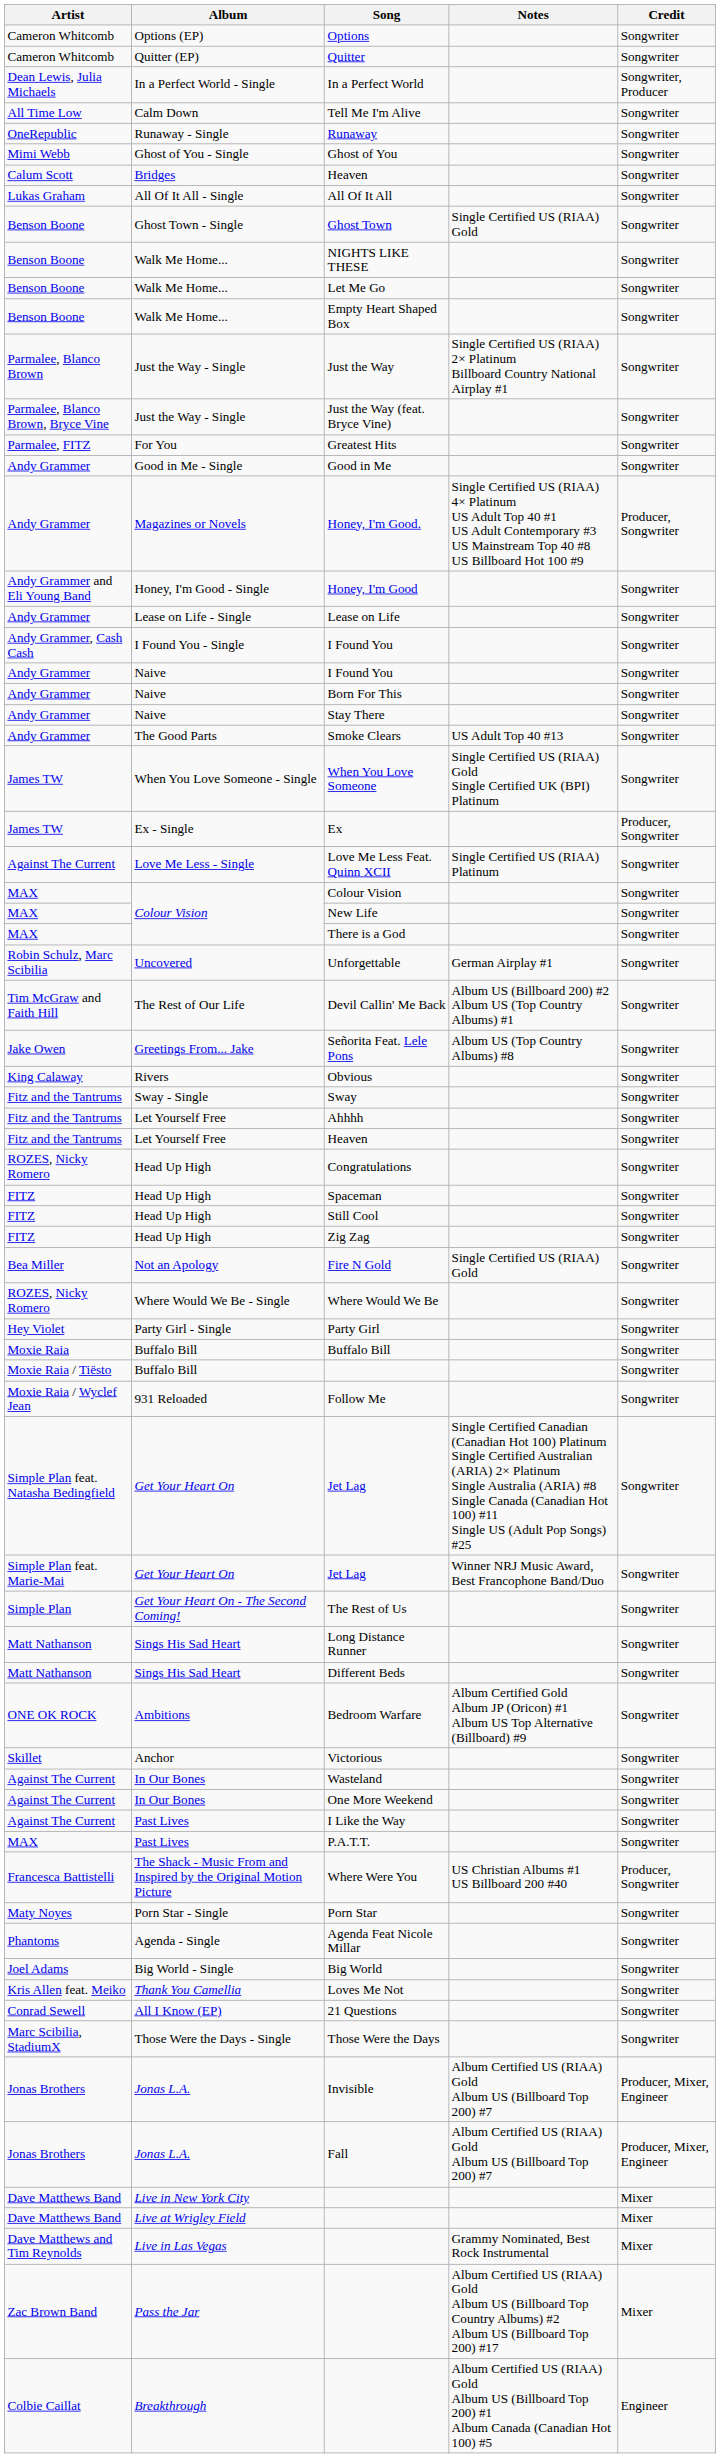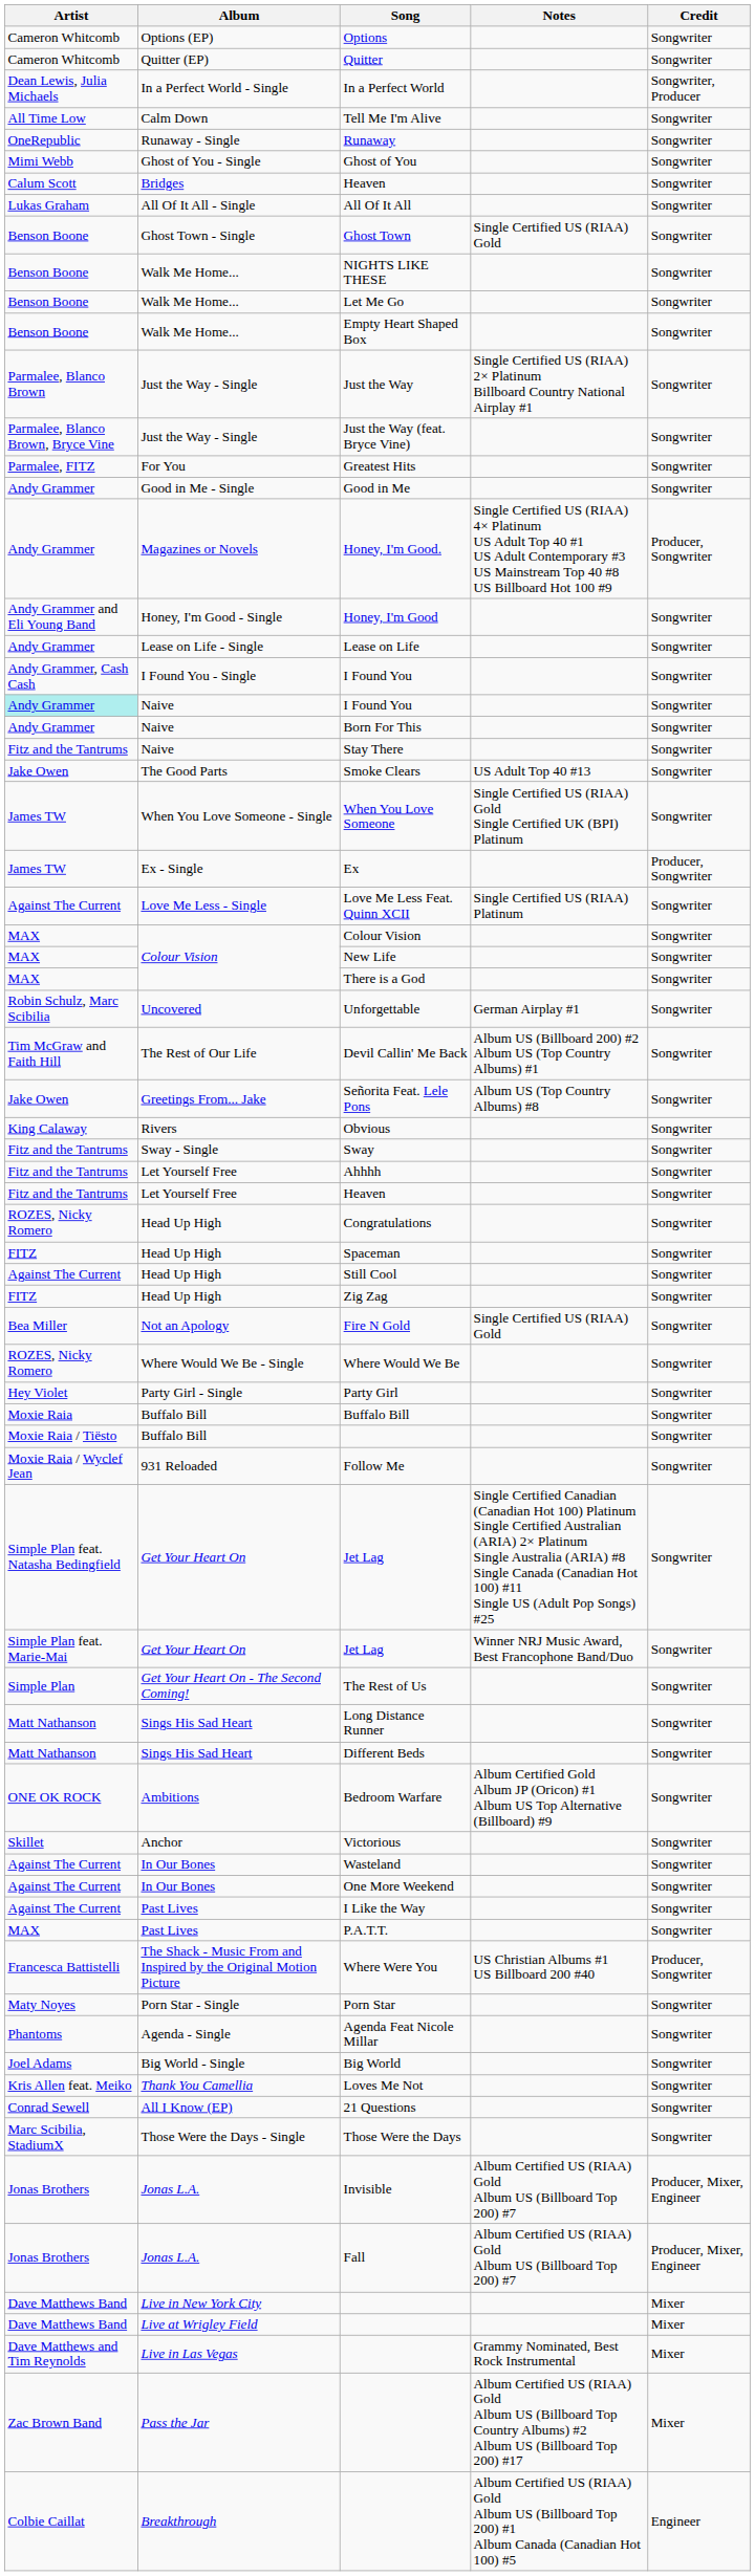Naive / I Found You | Artist: no background -> paleturquoise background
Stay There | Artist: Andy Grammer -> Fitz and the Tantrums
Smoke Clears | Artist: Andy Grammer -> Jake Owen
Still Cool | Artist: FITZ -> Against The Current
